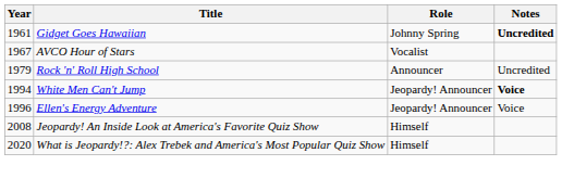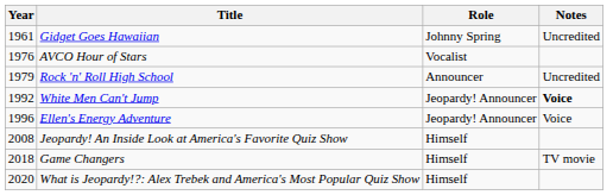Gidget Goes Hawaiian | Notes: bold -> normal
AVCO Hour of Stars | Year: 1967 -> 1976
White Men Can't Jump | Year: 1994 -> 1992
+ row: 2018 | Game Changers | Himself | TV movie
